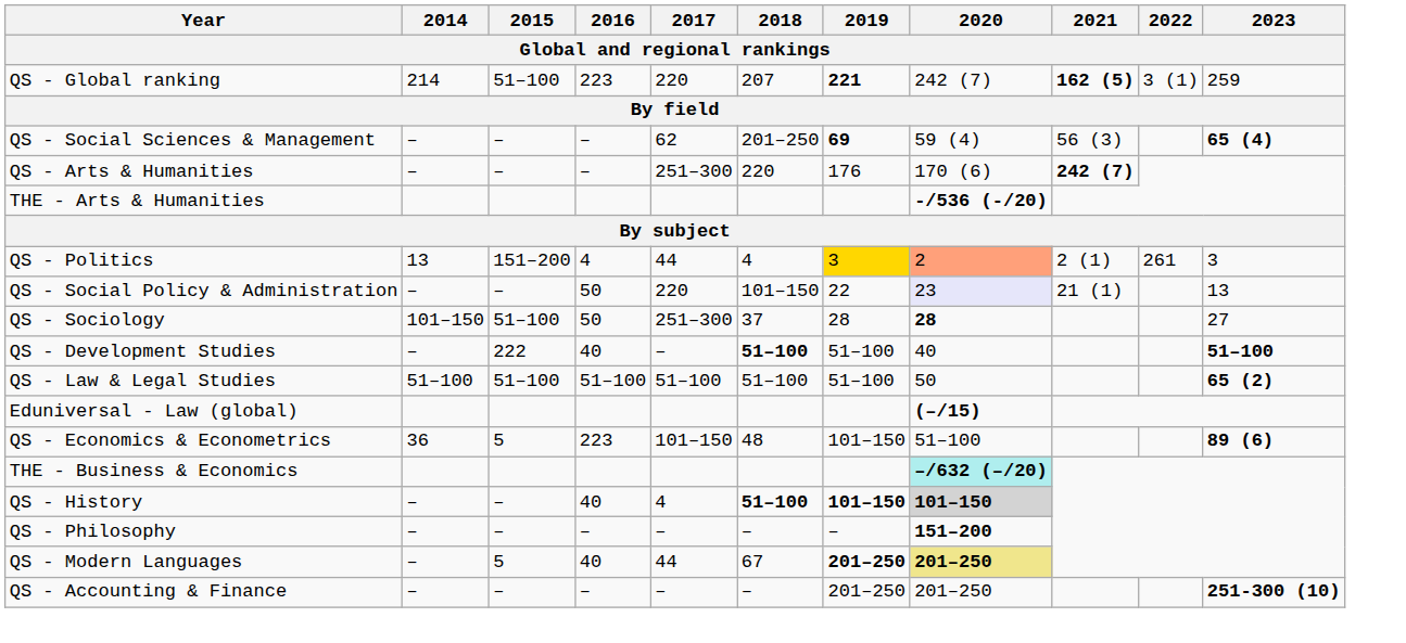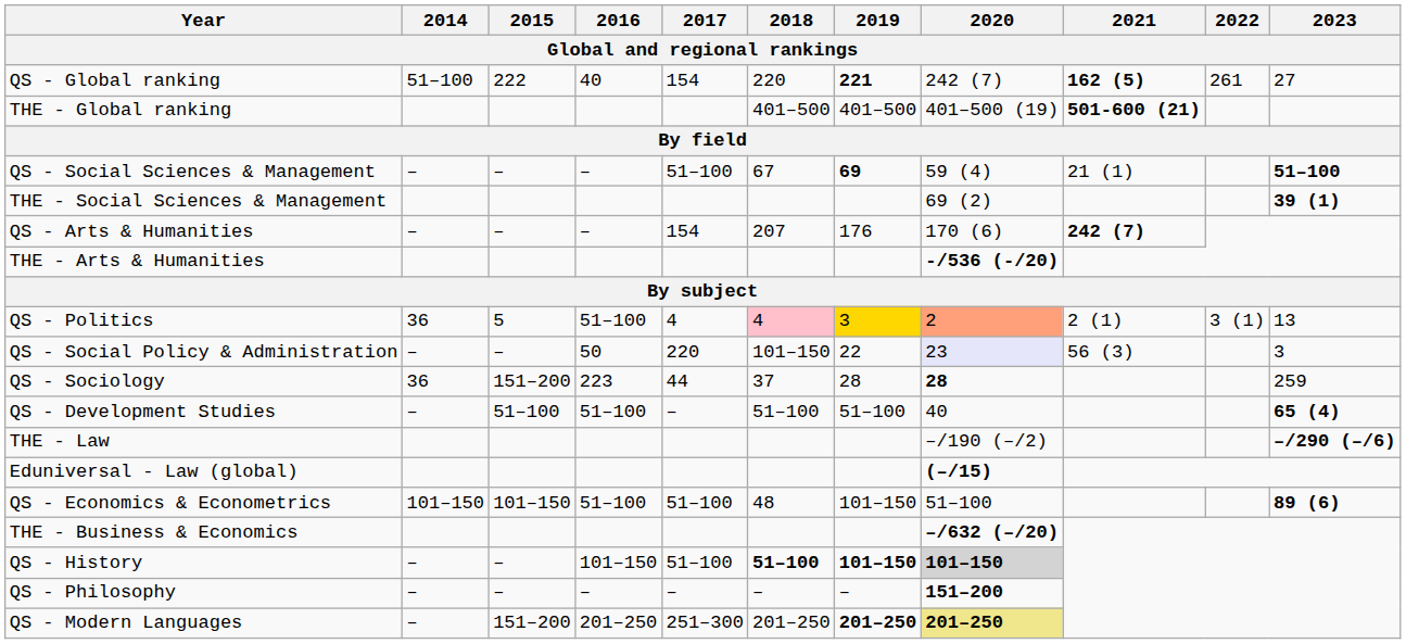QS - Global ranking | 2014: 214 -> 51–100
QS - Global ranking | 2015: 51–100 -> 222
QS - Global ranking | 2016: 223 -> 40
QS - Global ranking | 2017: 220 -> 154
QS - Global ranking | 2018: 207 -> 220
QS - Global ranking | 2022: 3 (1) -> 261
QS - Global ranking | 2023: 259 -> 27
+ row: THE - Global ranking | 401–500 | 401–500 | 401–500 (19) | 501-600 (21)
QS - Social Sciences & Management | 2017: 62 -> 51–100
QS - Social Sciences & Management | 2018: 201–250 -> 67
QS - Social Sciences & Management | 2021: 56 (3) -> 21 (1)
QS - Social Sciences & Management | 2023: 65 (4) -> 51–100
+ row: THE - Social Sciences & Management | 69 (2) | 39 (1)
QS - Arts & Humanities | 2017: 251–300 -> 154
QS - Arts & Humanities | 2018: 220 -> 207
QS - Politics | 2014: 13 -> 36
QS - Politics | 2015: 151–200 -> 5
QS - Politics | 2016: 4 -> 51–100
QS - Politics | 2017: 44 -> 4
QS - Politics | 2018: no background -> pink background
QS - Politics | 2022: 261 -> 3 (1)
QS - Politics | 2023: 3 -> 13
QS - Social Policy & Administration | 2021: 21 (1) -> 56 (3)
QS - Social Policy & Administration | 2023: 13 -> 3
QS - Sociology | 2014: 101–150 -> 36
QS - Sociology | 2015: 51–100 -> 151–200
QS - Sociology | 2016: 50 -> 223
QS - Sociology | 2017: 251–300 -> 44
QS - Sociology | 2023: 27 -> 259
QS - Development Studies | 2015: 222 -> 51–100
QS - Development Studies | 2016: 40 -> 51–100
QS - Development Studies | 2018: bold -> normal
QS - Development Studies | 2023: 51–100 -> 65 (4)
- row: QS - Law & Legal Studies | 51–100 | 51–100 | 51–100 | 51–100 | 51–100 | 51–100 | 50 | 65 (2)
+ row: THE - Law | –/190 (–/2) | –/290 (–/6)
QS - Economics & Econometrics | 2014: 36 -> 101–150
QS - Economics & Econometrics | 2015: 5 -> 101–150
QS - Economics & Econometrics | 2016: 223 -> 51–100
QS - Economics & Econometrics | 2017: 101–150 -> 51–100
THE - Business & Economics | 2020: paleturquoise background -> no background
QS - History | 2016: 40 -> 101–150
QS - History | 2017: 4 -> 51–100
QS - Modern Languages | 2015: 5 -> 151–200
QS - Modern Languages | 2016: 40 -> 201–250
QS - Modern Languages | 2017: 44 -> 251–300
QS - Modern Languages | 2018: 67 -> 201–250
- row: QS - Accounting & Finance | – | – | – | – | – | 201–250 | 201–250 | 251-300 (10)
